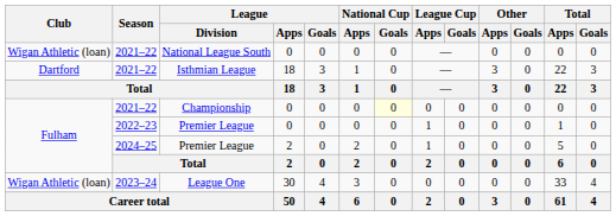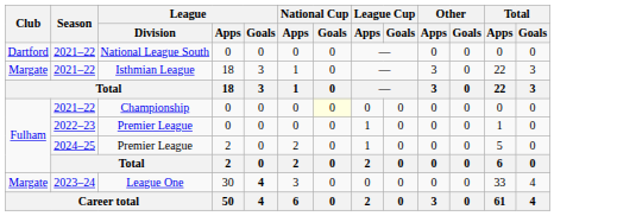National League South | Club: Wigan Athletic (loan) -> Dartford
Isthmian League | Club: Dartford -> Margate
League One | Club: Wigan Athletic (loan) -> Margate
League One | League / Goals: normal -> bold
